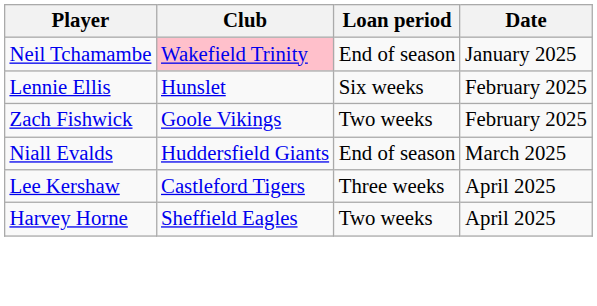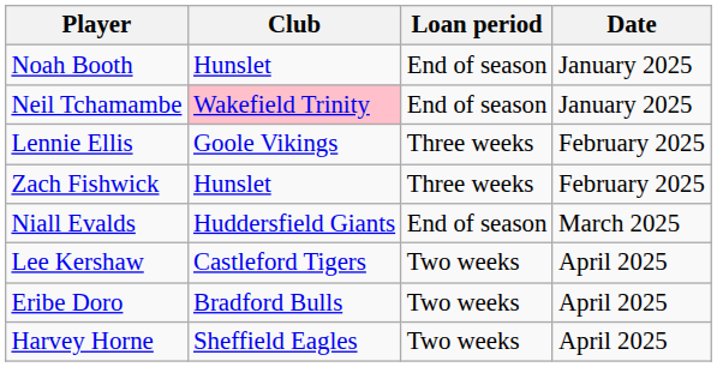+ row: Noah Booth | Hunslet | End of season | January 2025
Lennie Ellis | Club: Hunslet -> Goole Vikings
Lennie Ellis | Loan period: Six weeks -> Three weeks
Zach Fishwick | Club: Goole Vikings -> Hunslet
Zach Fishwick | Loan period: Two weeks -> Three weeks
Lee Kershaw | Loan period: Three weeks -> Two weeks
+ row: Eribe Doro | Bradford Bulls | Two weeks | April 2025
